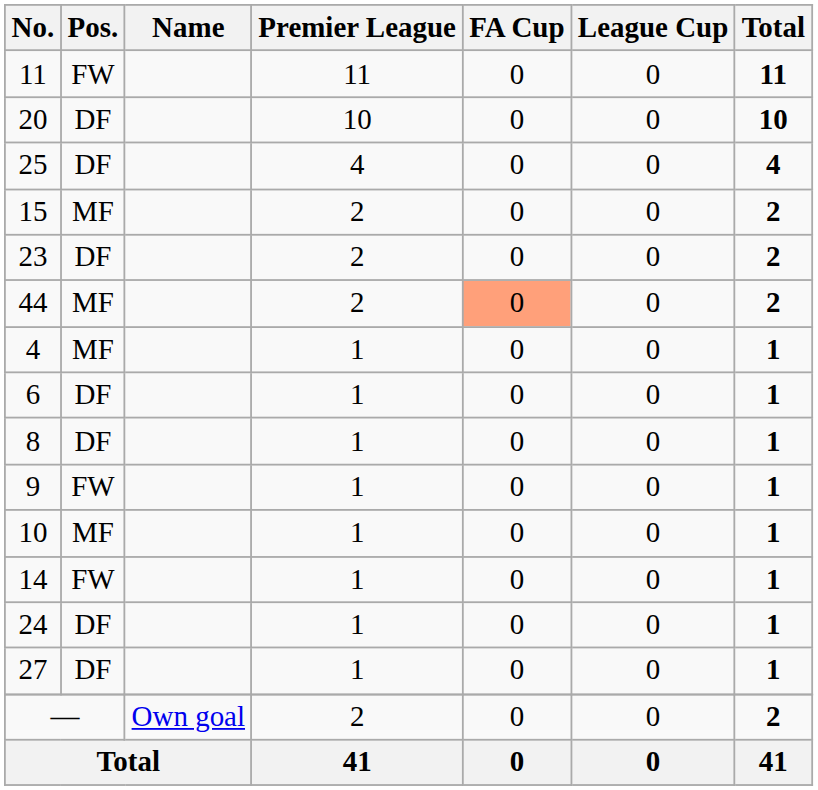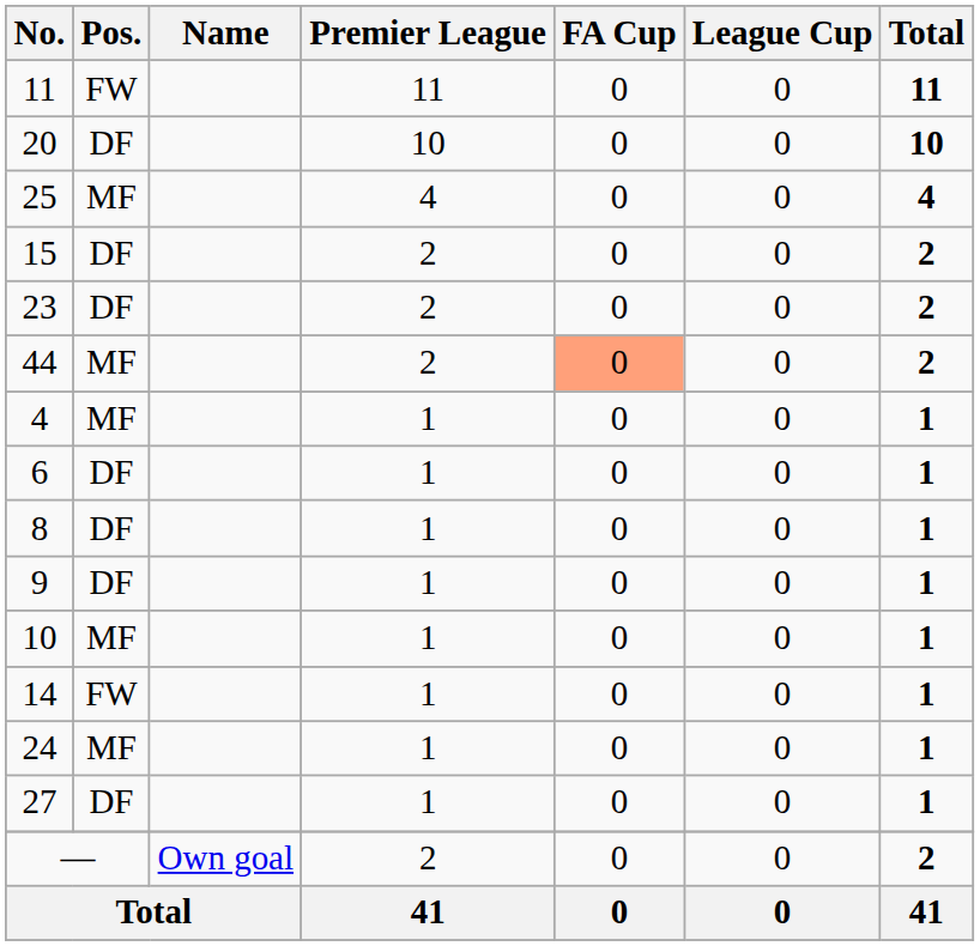25 | Pos.: DF -> MF
15 | Pos.: MF -> DF
9 | Pos.: FW -> DF
24 | Pos.: DF -> MF
